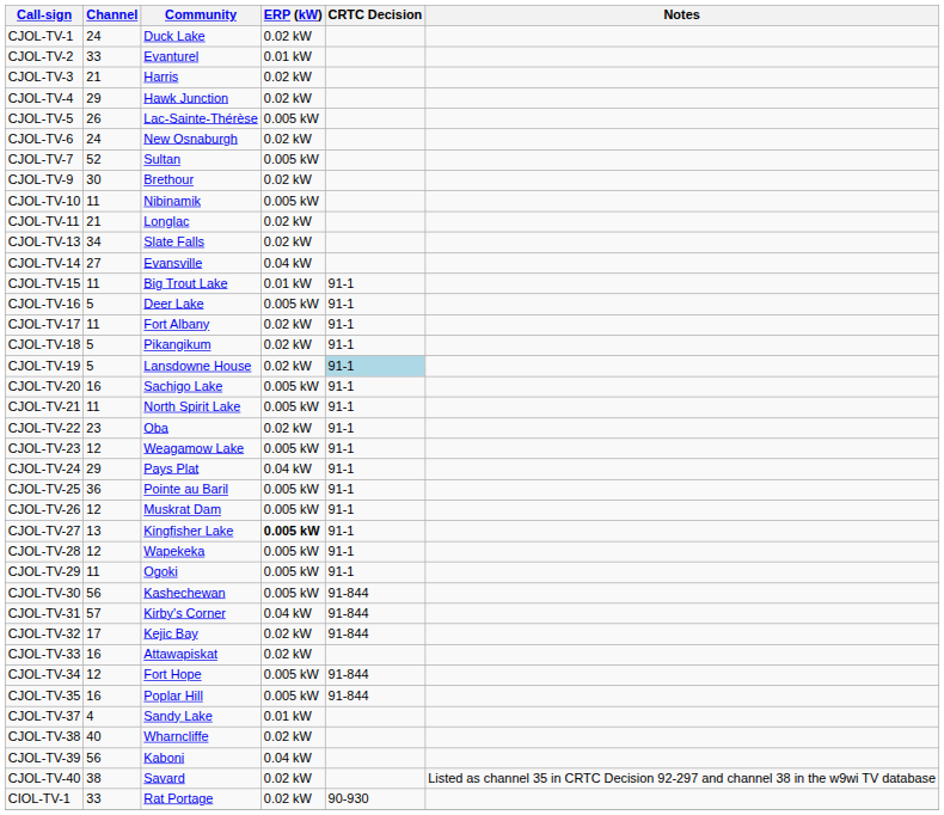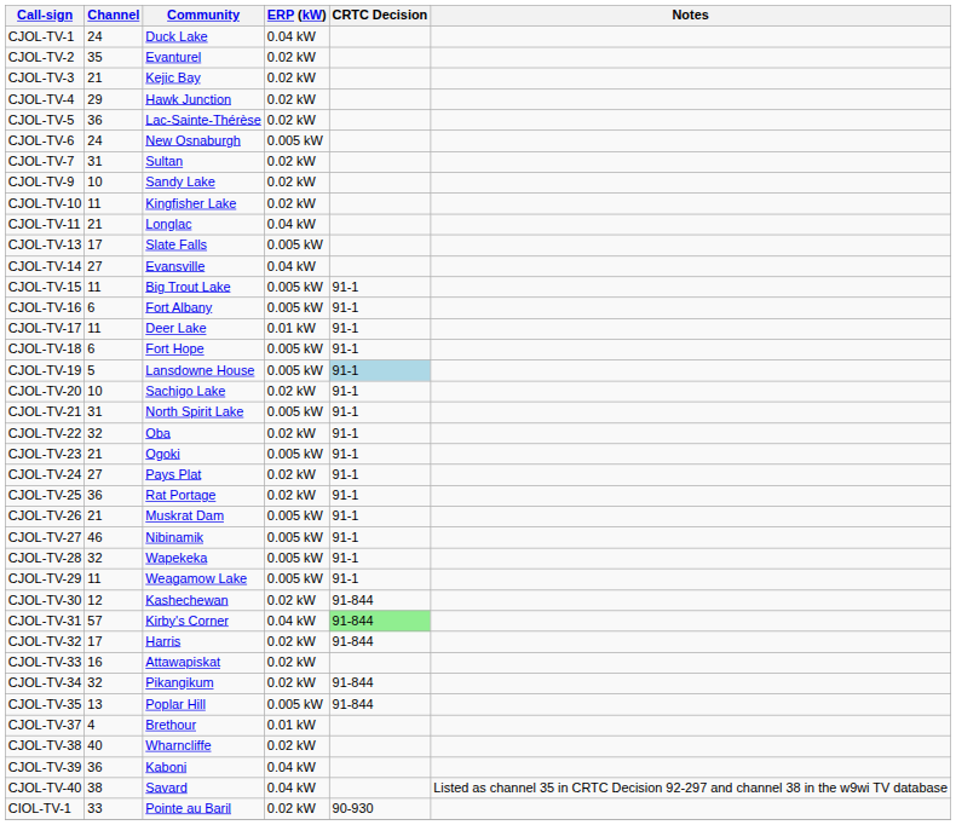CJOL-TV-1 | ERP (kW): 0.02 kW -> 0.04 kW
CJOL-TV-2 | Channel: 33 -> 35
CJOL-TV-2 | ERP (kW): 0.01 kW -> 0.02 kW
CJOL-TV-3 | Community: Harris -> Kejic Bay
CJOL-TV-5 | Channel: 26 -> 36
CJOL-TV-5 | ERP (kW): 0.005 kW -> 0.02 kW
CJOL-TV-6 | ERP (kW): 0.02 kW -> 0.005 kW
CJOL-TV-7 | Channel: 52 -> 31
CJOL-TV-7 | ERP (kW): 0.005 kW -> 0.02 kW
CJOL-TV-9 | Channel: 30 -> 10
CJOL-TV-9 | Community: Brethour -> Sandy Lake
CJOL-TV-10 | Community: Nibinamik -> Kingfisher Lake
CJOL-TV-10 | ERP (kW): 0.005 kW -> 0.02 kW
CJOL-TV-11 | ERP (kW): 0.02 kW -> 0.04 kW
CJOL-TV-13 | Channel: 34 -> 17
CJOL-TV-13 | ERP (kW): 0.02 kW -> 0.005 kW
CJOL-TV-15 | ERP (kW): 0.01 kW -> 0.005 kW
CJOL-TV-16 | Channel: 5 -> 6
CJOL-TV-16 | Community: Deer Lake -> Fort Albany
CJOL-TV-17 | Community: Fort Albany -> Deer Lake
CJOL-TV-17 | ERP (kW): 0.02 kW -> 0.01 kW
CJOL-TV-18 | Channel: 5 -> 6
CJOL-TV-18 | Community: Pikangikum -> Fort Hope
CJOL-TV-18 | ERP (kW): 0.02 kW -> 0.005 kW
CJOL-TV-19 | ERP (kW): 0.02 kW -> 0.005 kW
CJOL-TV-20 | Channel: 16 -> 10
CJOL-TV-20 | ERP (kW): 0.005 kW -> 0.02 kW
CJOL-TV-21 | Channel: 11 -> 31
CJOL-TV-22 | Channel: 23 -> 32
CJOL-TV-23 | Channel: 12 -> 21
CJOL-TV-23 | Community: Weagamow Lake -> Ogoki
CJOL-TV-24 | Channel: 29 -> 27
CJOL-TV-24 | ERP (kW): 0.04 kW -> 0.02 kW
CJOL-TV-25 | Community: Pointe au Baril -> Rat Portage
CJOL-TV-25 | ERP (kW): 0.005 kW -> 0.02 kW
CJOL-TV-26 | Channel: 12 -> 21
CJOL-TV-27 | Channel: 13 -> 46
CJOL-TV-27 | Community: Kingfisher Lake -> Nibinamik
CJOL-TV-27 | ERP (kW): bold -> normal
CJOL-TV-28 | Channel: 12 -> 32
CJOL-TV-29 | Community: Ogoki -> Weagamow Lake
CJOL-TV-30 | Channel: 56 -> 12
CJOL-TV-30 | ERP (kW): 0.005 kW -> 0.02 kW
CJOL-TV-31 | CRTC Decision: no background -> lightgreen background
CJOL-TV-32 | Community: Kejic Bay -> Harris
CJOL-TV-34 | Channel: 12 -> 32
CJOL-TV-34 | Community: Fort Hope -> Pikangikum
CJOL-TV-34 | ERP (kW): 0.005 kW -> 0.02 kW
CJOL-TV-35 | Channel: 16 -> 13
CJOL-TV-37 | Community: Sandy Lake -> Brethour
CJOL-TV-39 | Channel: 56 -> 36
CJOL-TV-40 | ERP (kW): 0.02 kW -> 0.04 kW
CIOL-TV-1 | Community: Rat Portage -> Pointe au Baril
